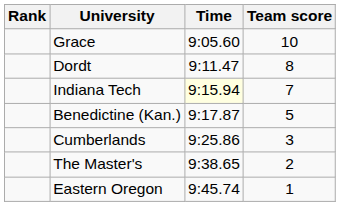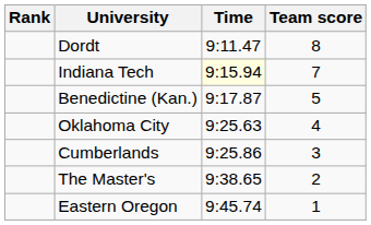- row: Grace | 9:05.60 | 10
+ row: Oklahoma City | 9:25.63 | 4
